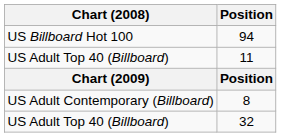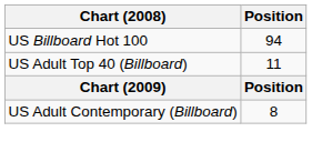- row: US Adult Top 40 (Billboard) | 32
